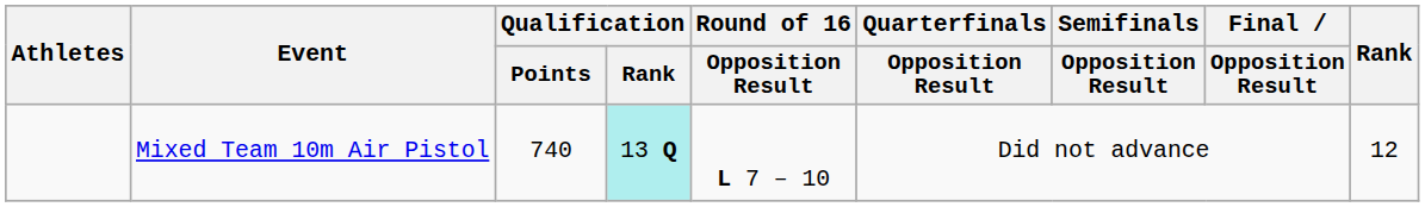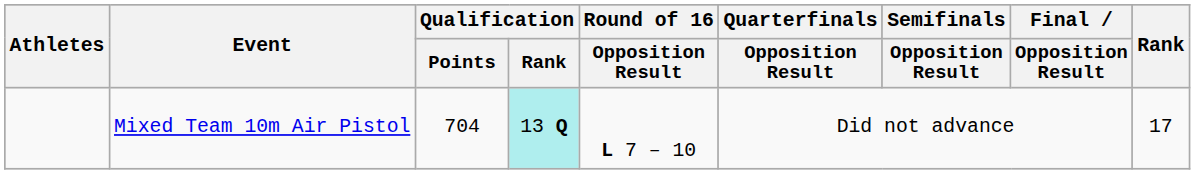Mixed Team 10m Air Pistol | Qualification / Points: 740 -> 704
Mixed Team 10m Air Pistol | Rank: 12 -> 17
